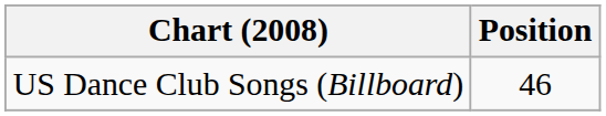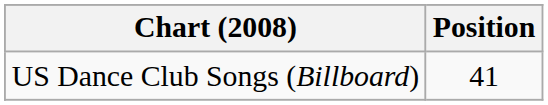US Dance Club Songs (Billboard) | Position: 46 -> 41
